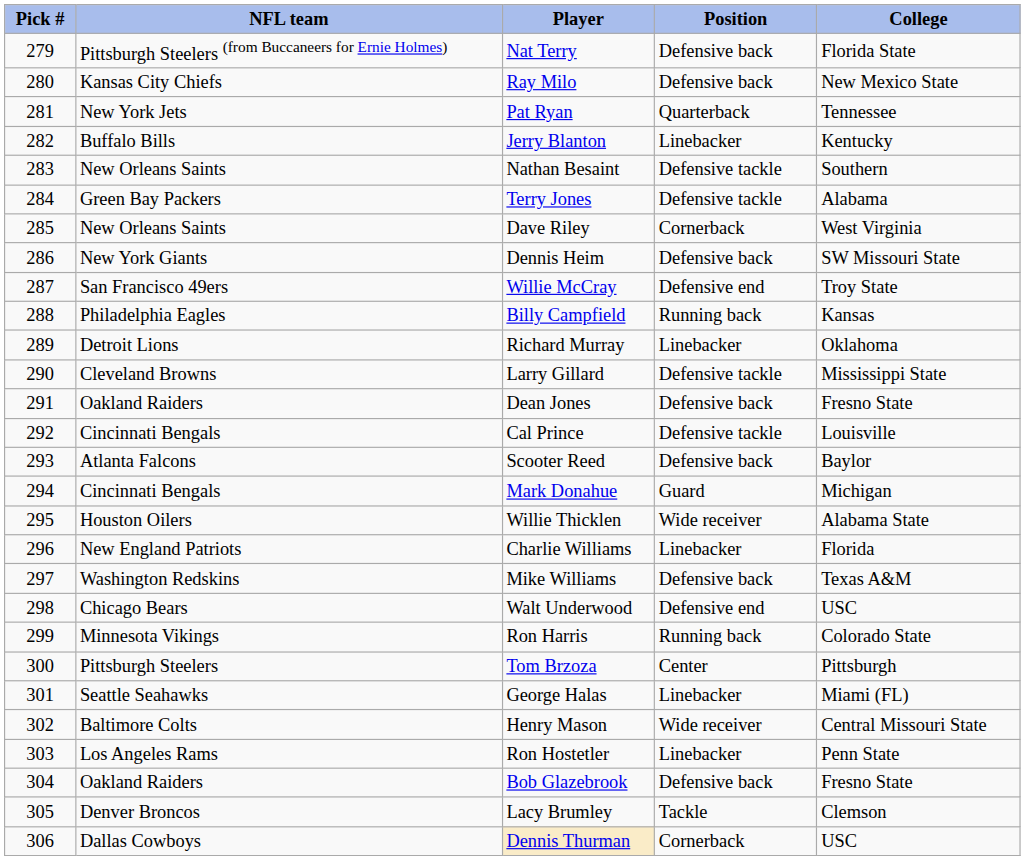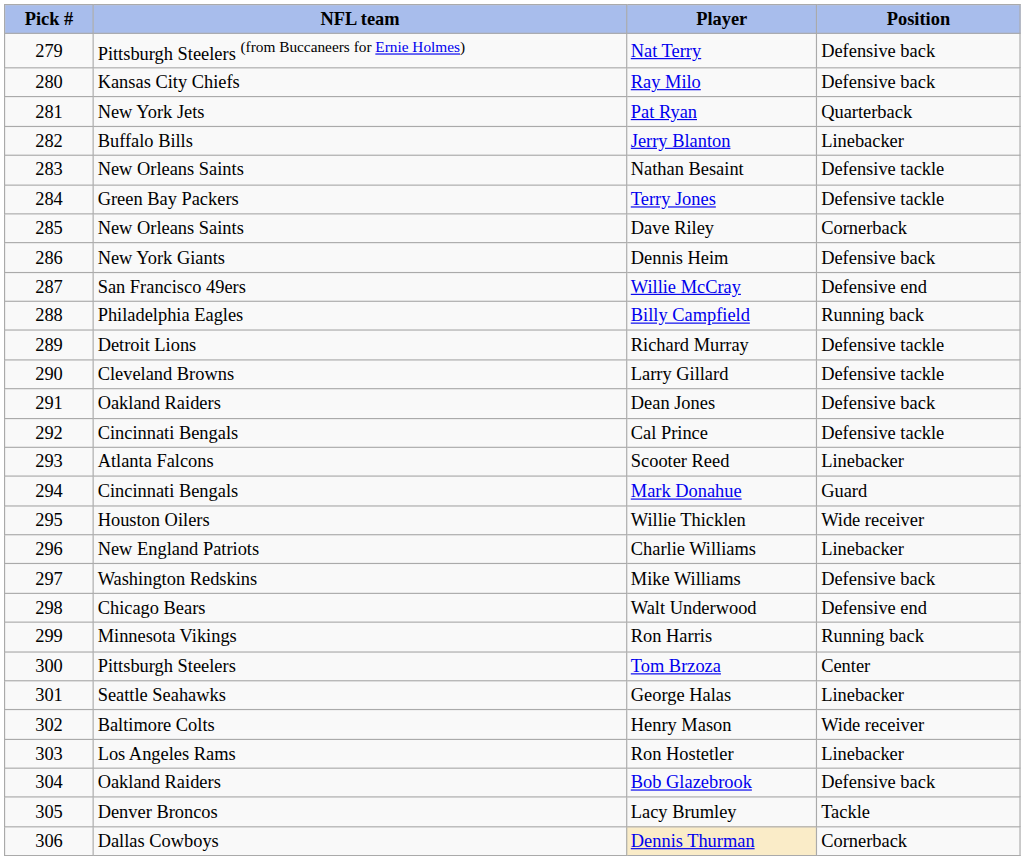- column: College | Florida State | New Mexico State | Tennessee | Kentucky | Southern | Alabama | West Virginia | SW Missouri State | Troy State | Kansas | Oklahoma | Mississippi State | Fresno State | Louisville | Baylor | Michigan | Alabama State | Florida | Texas A&M | USC | Colorado State | Pittsburgh | Miami (FL) | Central Missouri State | Penn State | Fresno State | Clemson | USC
Richard Murray | Position: Linebacker -> Defensive tackle
Scooter Reed | Position: Defensive back -> Linebacker
